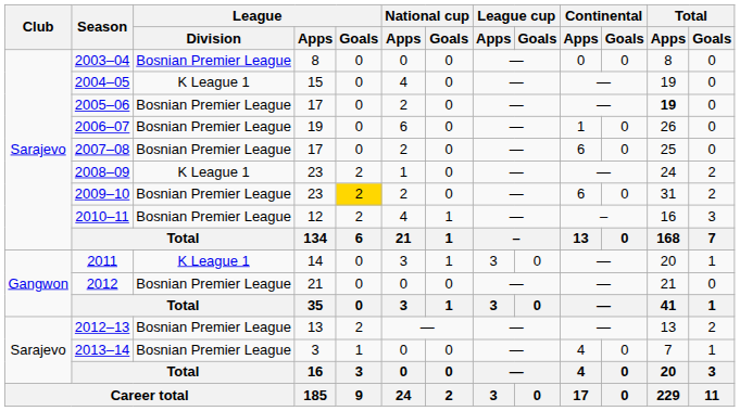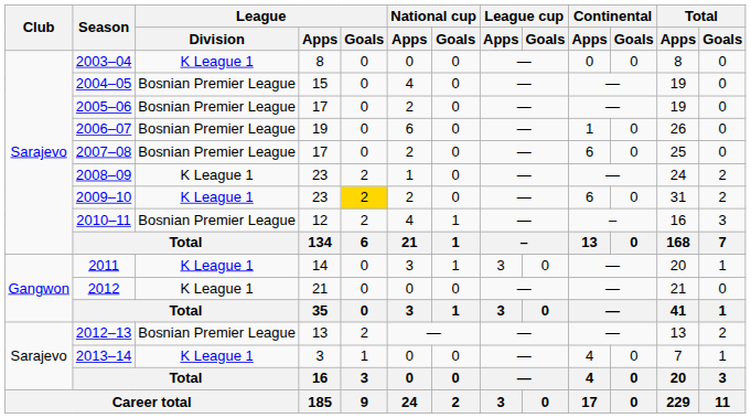2003–04 | League / Division: Bosnian Premier League -> K League 1
2004–05 | League / Division: K League 1 -> Bosnian Premier League
2005–06 | Total / Apps: bold -> normal
2009–10 | League / Division: Bosnian Premier League -> K League 1
2012 | League / Division: Bosnian Premier League -> K League 1
2013–14 | League / Division: Bosnian Premier League -> K League 1
